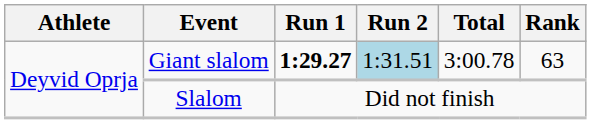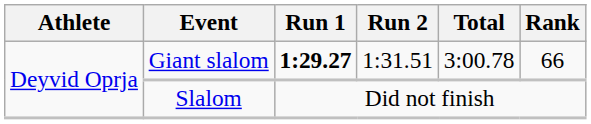Giant slalom | Run 2: lightblue background -> no background
Giant slalom | Rank: 63 -> 66
